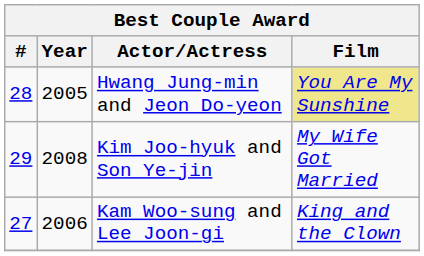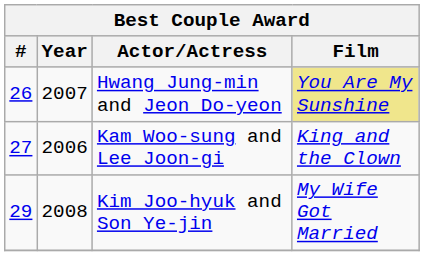Hwang Jung-min and Jeon Do-yeon | #: 28 -> 26
Hwang Jung-min and Jeon Do-yeon | Year: 2005 -> 2007
rows swapped: Kam Woo-sung and Lee Joon-gi <-> Kim Joo-hyuk and Son Ye-jin
